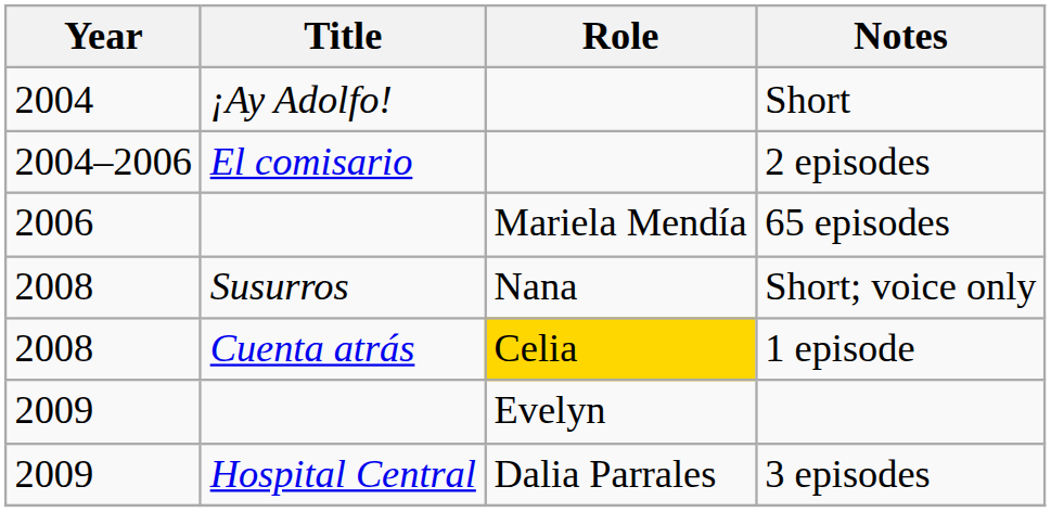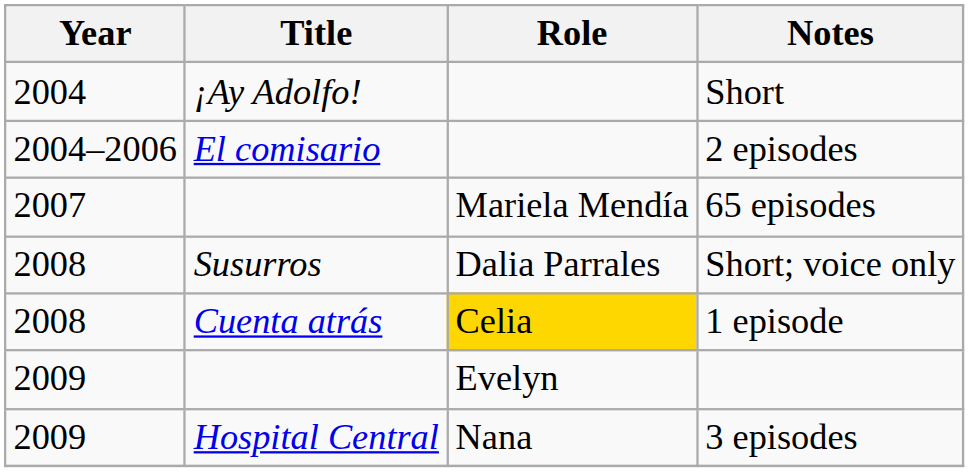65 episodes | Year: 2006 -> 2007
Short; voice only | Role: Nana -> Dalia Parrales
3 episodes | Role: Dalia Parrales -> Nana
